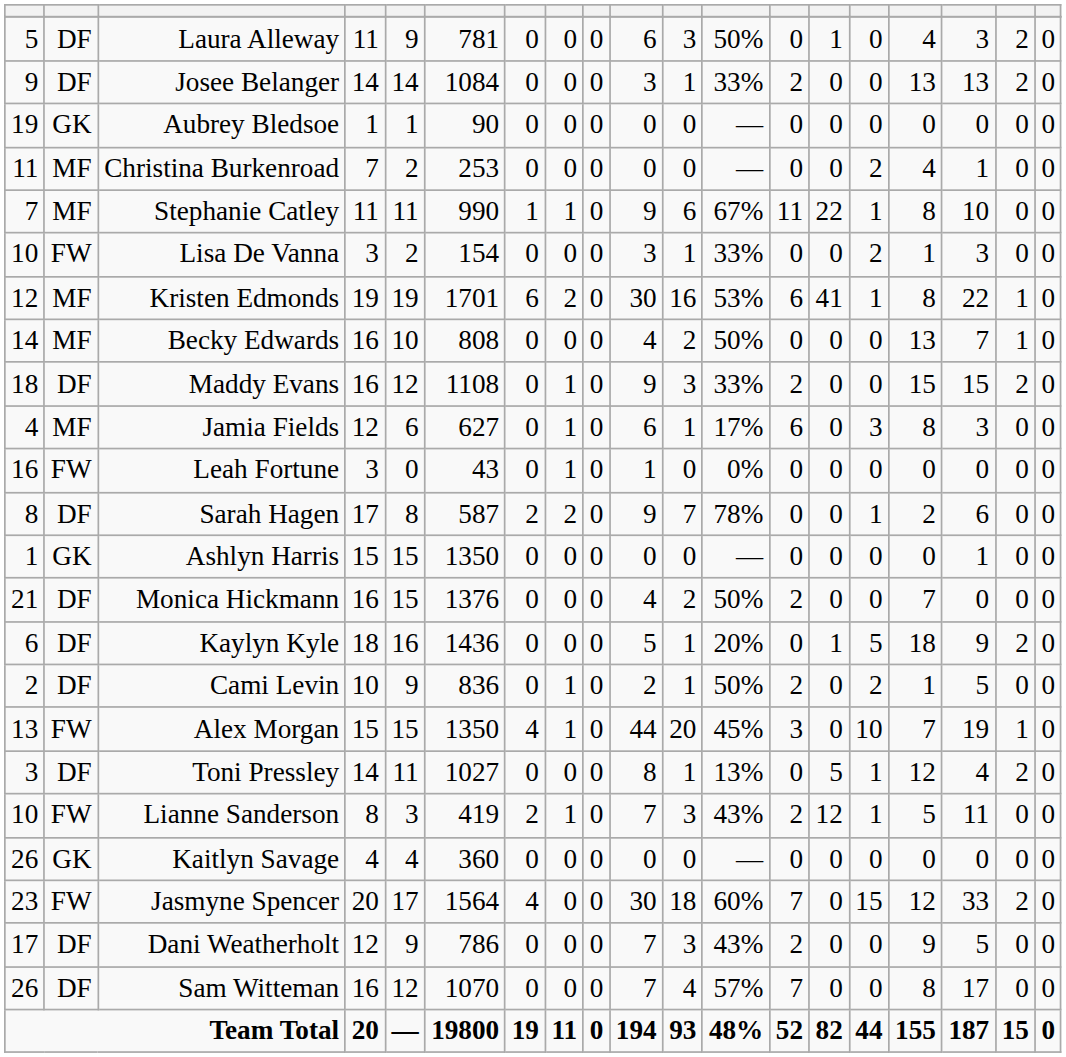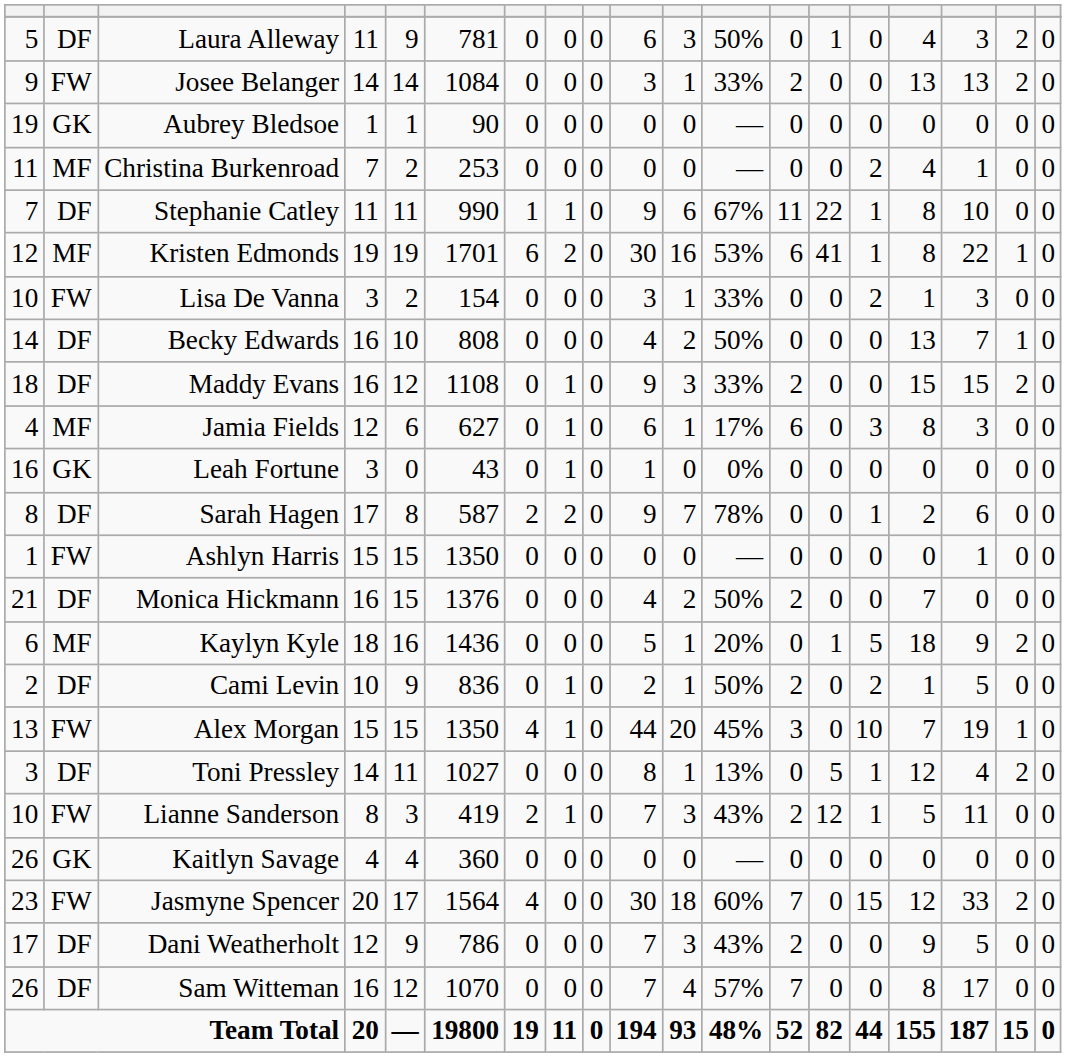Josee Belanger | column 2: DF -> FW
Stephanie Catley | column 2: MF -> DF
rows swapped: Lisa De Vanna <-> Kristen Edmonds
Becky Edwards | column 2: MF -> DF
Leah Fortune | column 2: FW -> GK
Ashlyn Harris | column 2: GK -> FW
Kaylyn Kyle | column 2: DF -> MF
